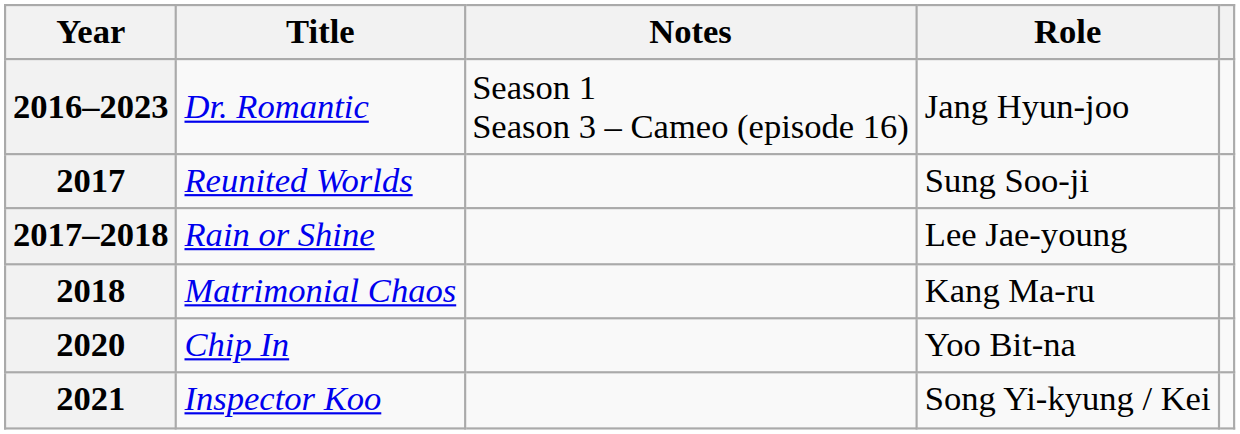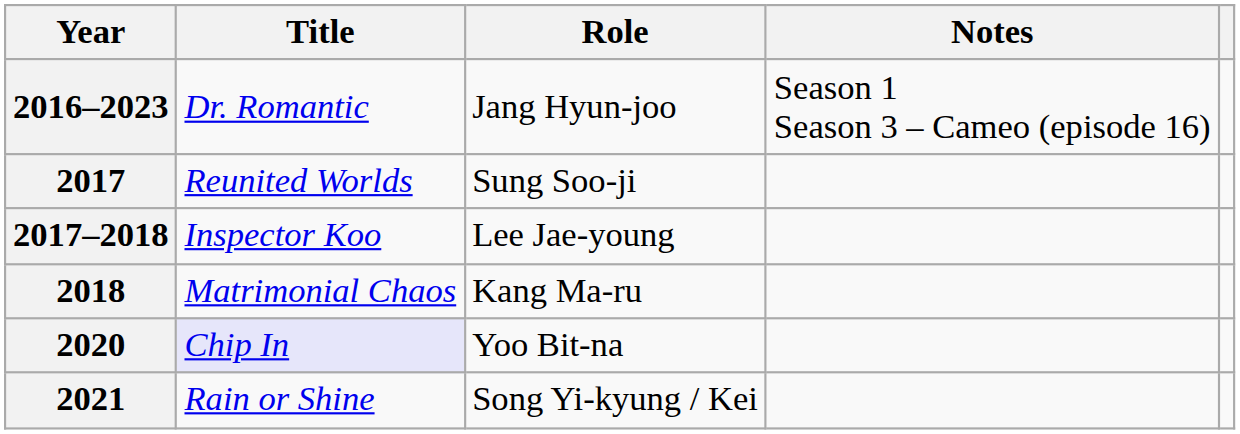columns swapped: Role <-> Notes
2017–2018 | Title: Rain or Shine -> Inspector Koo
2020 | Title: no background -> lavender background
2021 | Title: Inspector Koo -> Rain or Shine
